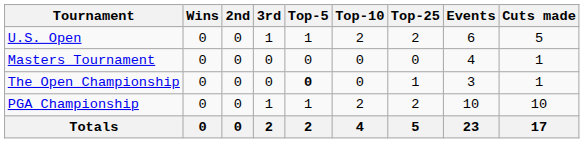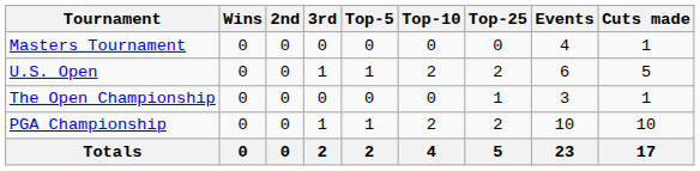rows swapped: Masters Tournament <-> U.S. Open
The Open Championship | Top-5: bold -> normal
